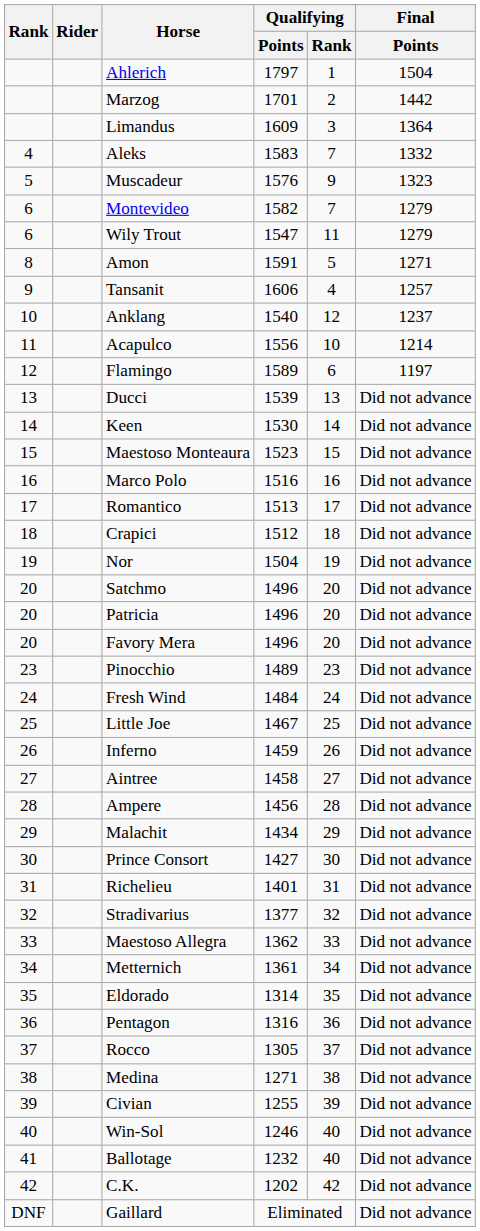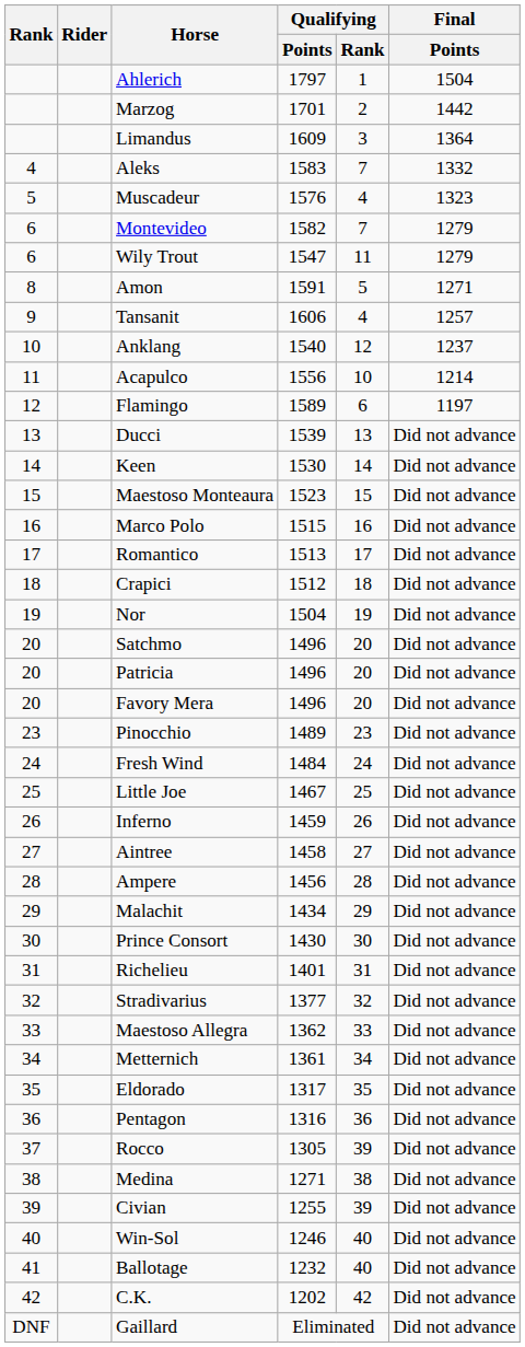Muscadeur | Qualifying / Rank: 9 -> 4
Marco Polo | Qualifying / Points: 1516 -> 1515
Prince Consort | Qualifying / Points: 1427 -> 1430
Eldorado | Qualifying / Points: 1314 -> 1317
Rocco | Qualifying / Rank: 37 -> 39
